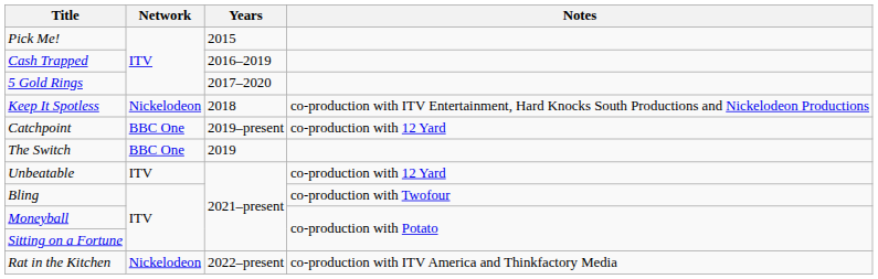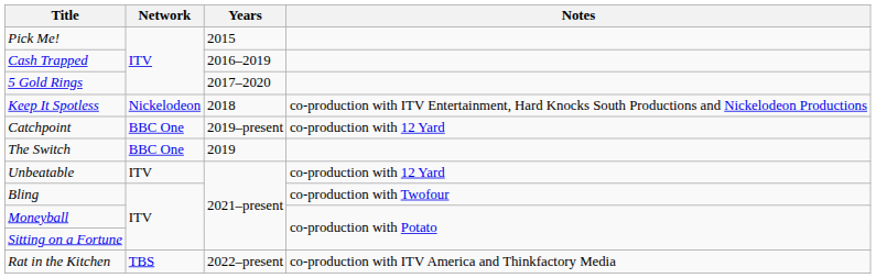Rat in the Kitchen | Network: Nickelodeon -> TBS
